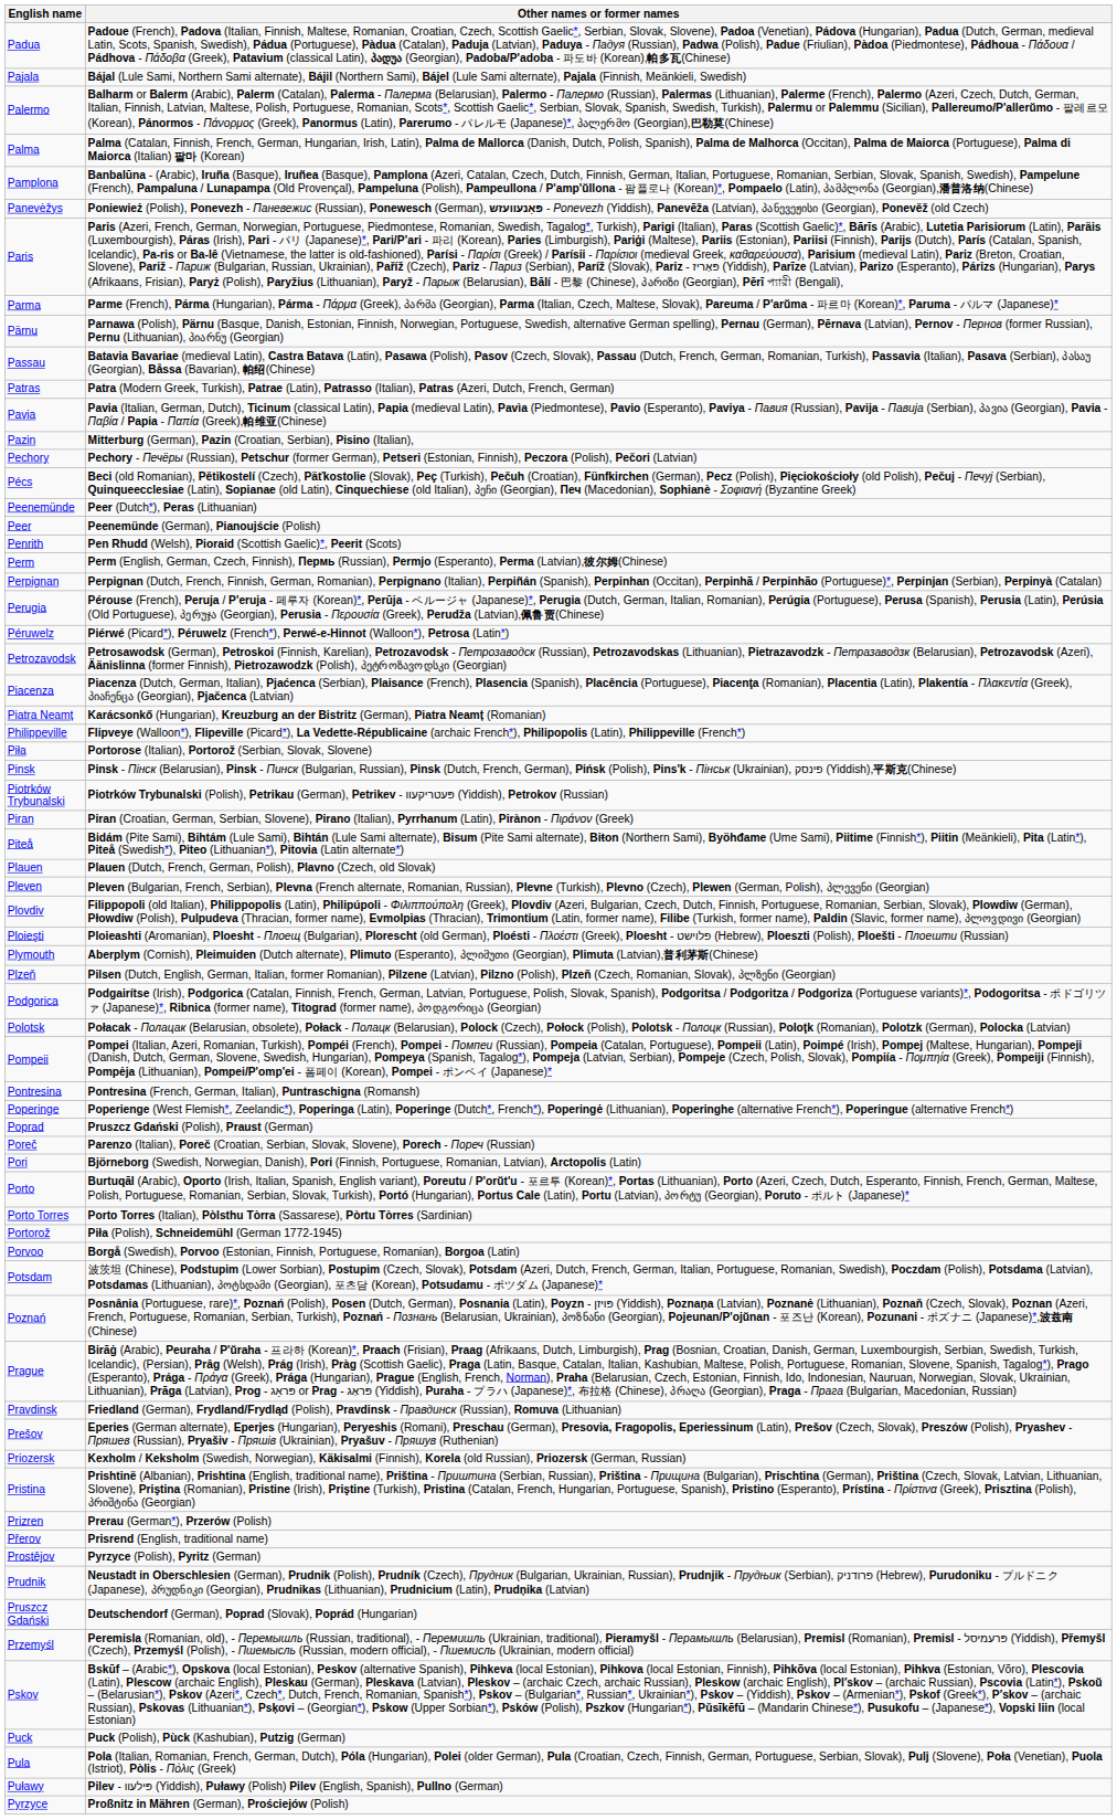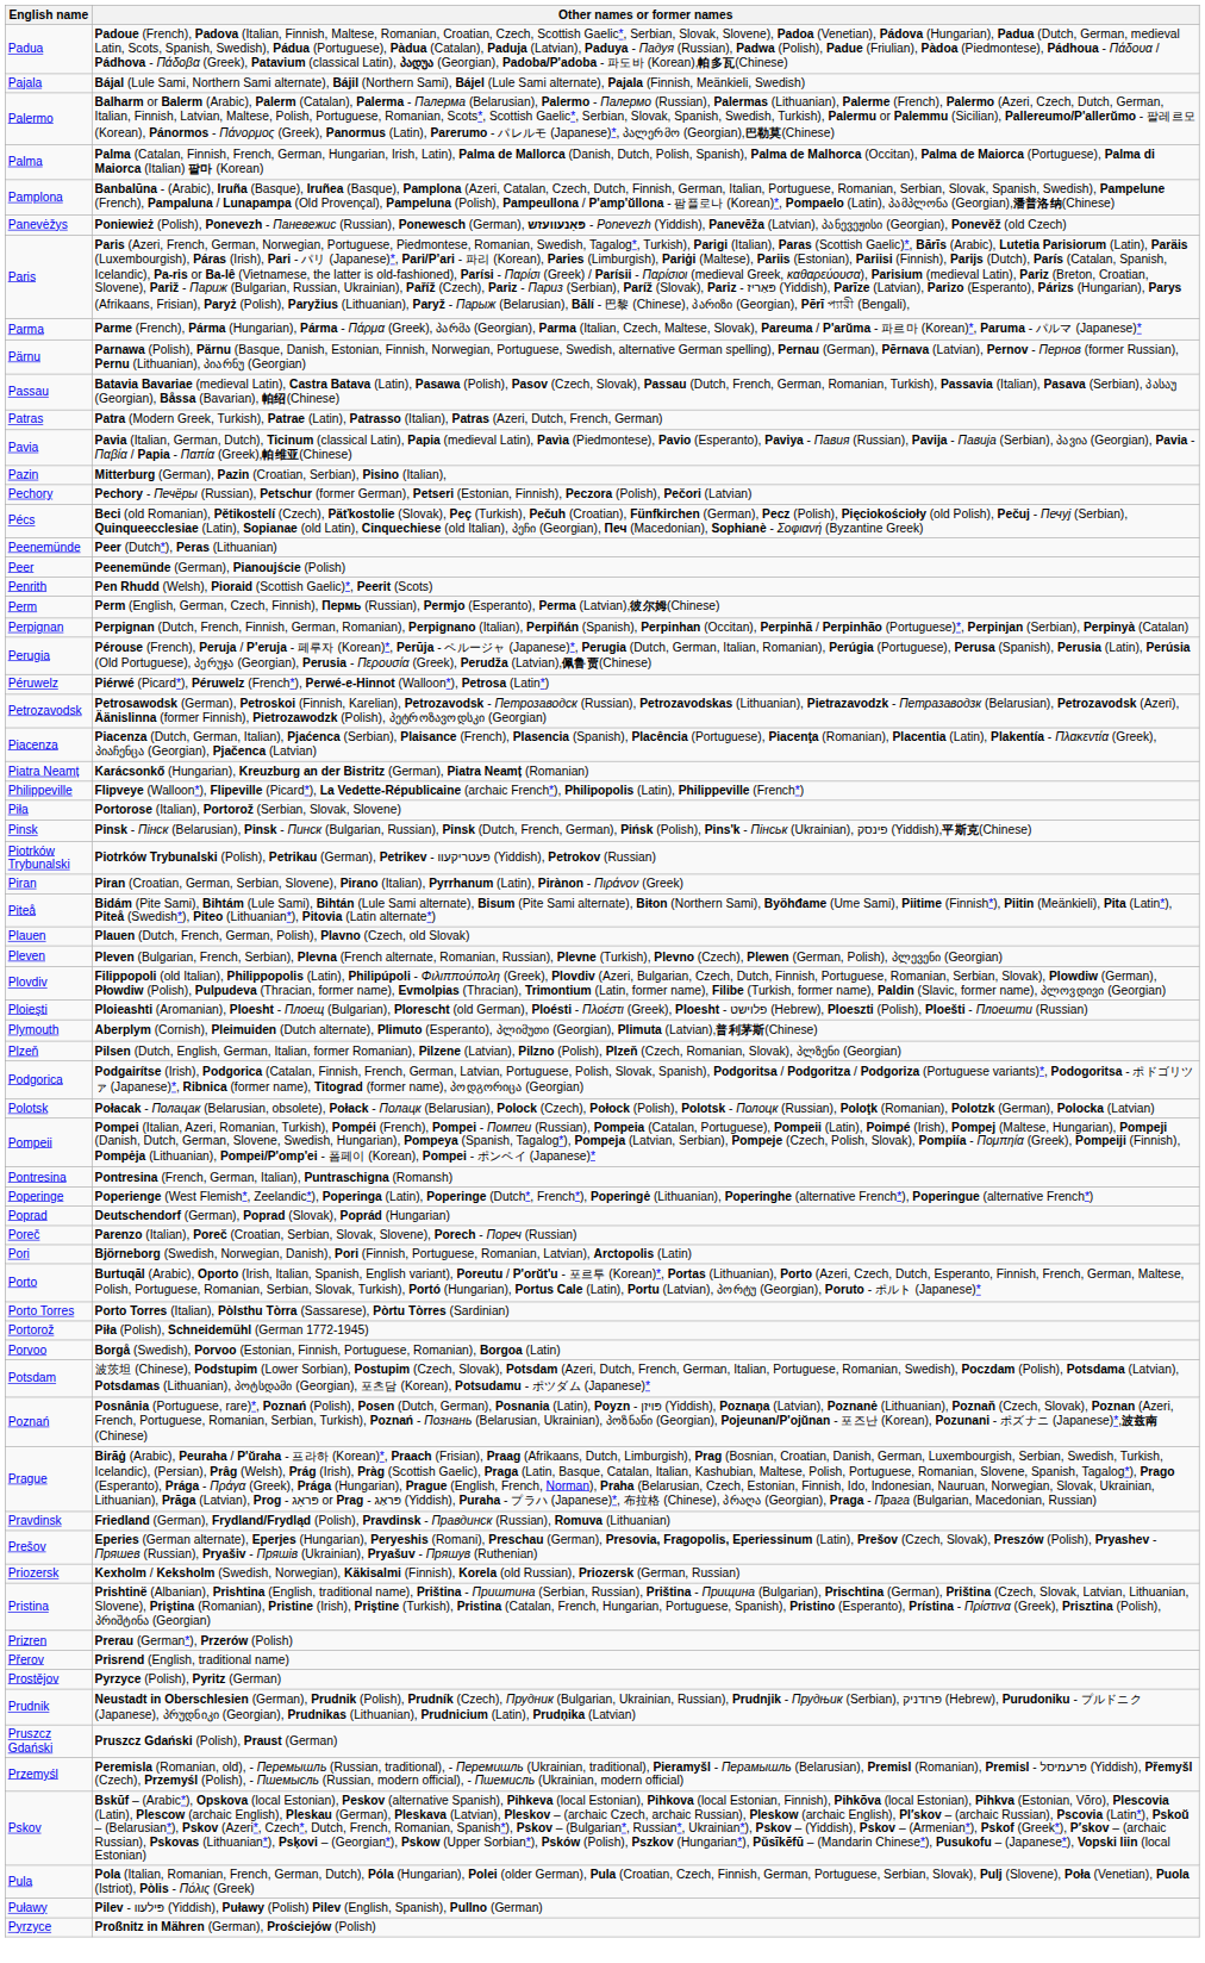Poprad | Other names or former names: Pruszcz Gdański (Polish), Praust (German) -> Deutschendorf (German), Poprad (Slovak), Poprád (Hungarian)
Pruszcz Gdański | Other names or former names: Deutschendorf (German), Poprad (Slovak), Poprád (Hungarian) -> Pruszcz Gdański (Polish), Praust (German)
- row: Puck | Puck (Polish), Pùck (Kashubian), Putzig (German)
